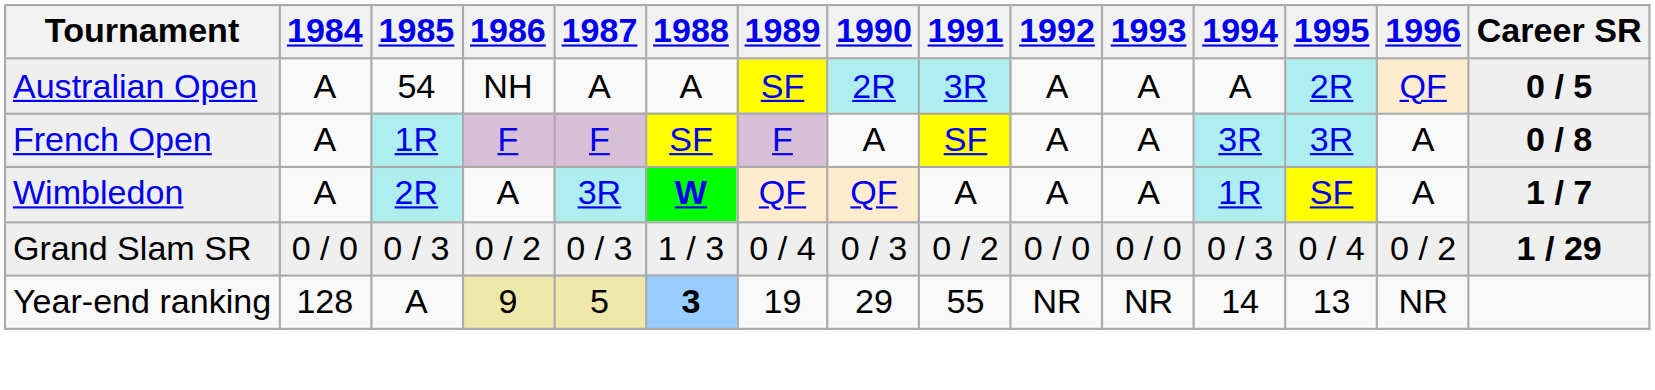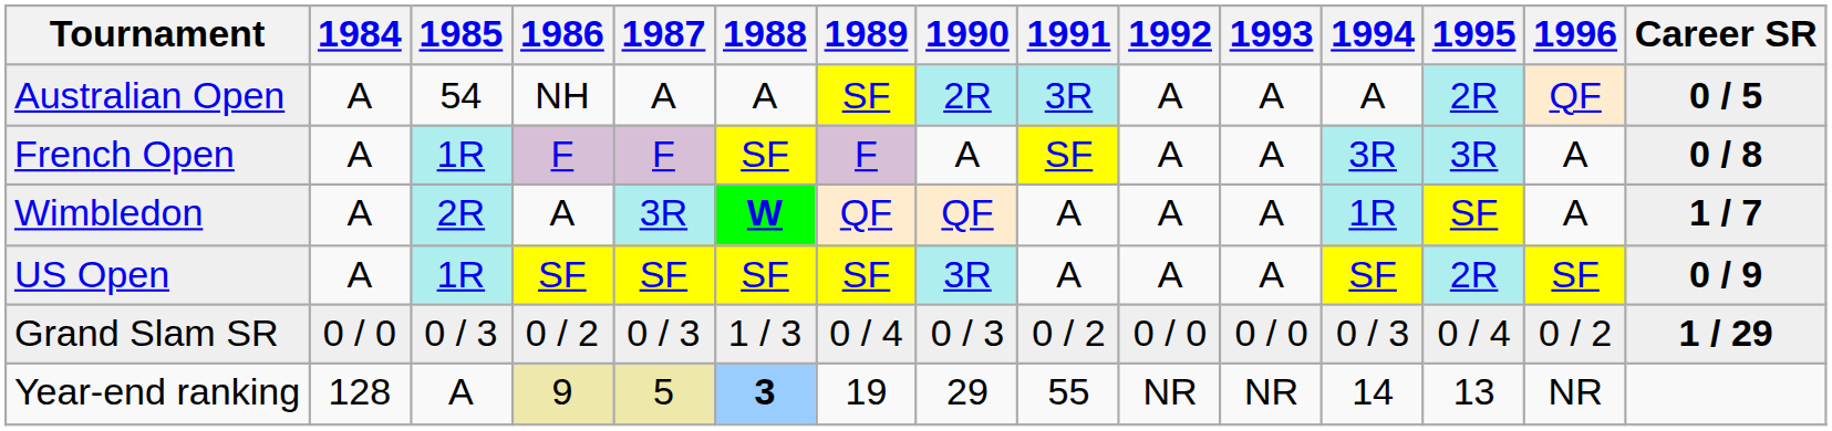+ row: US Open | A | 1R | SF | SF | SF | SF | 3R | A | A | A | SF | 2R | SF | 0 / 9
